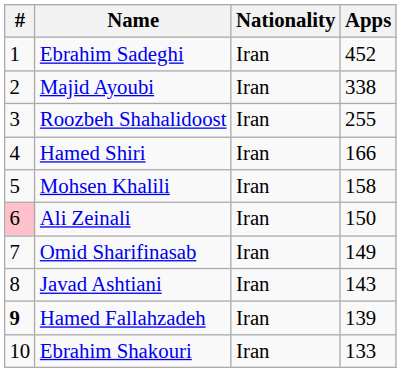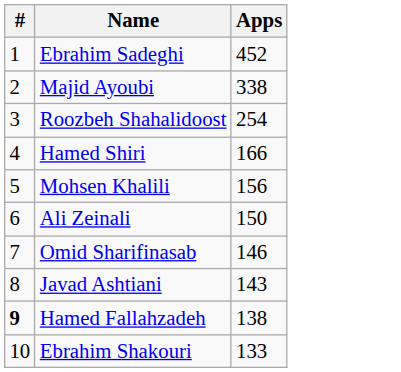- column: Nationality | Iran | Iran | Iran | Iran | Iran | Iran | Iran | Iran | Iran | Iran
Roozbeh Shahalidoost | Apps: 255 -> 254
Mohsen Khalili | Apps: 158 -> 156
Ali Zeinali | #: pink background -> no background
Omid Sharifinasab | Apps: 149 -> 146
Hamed Fallahzadeh | Apps: 139 -> 138
